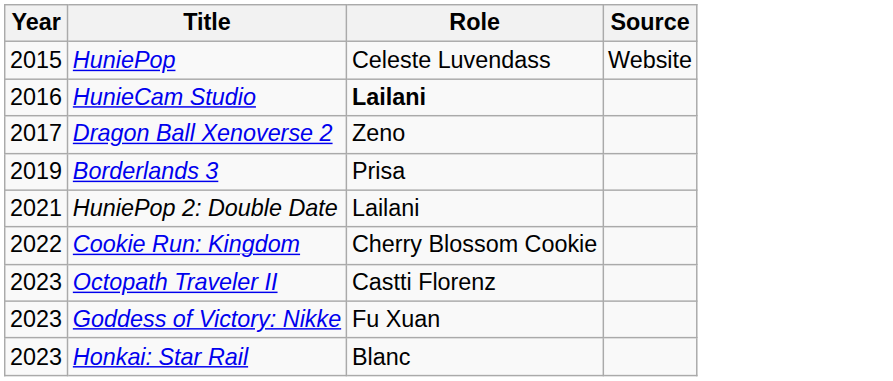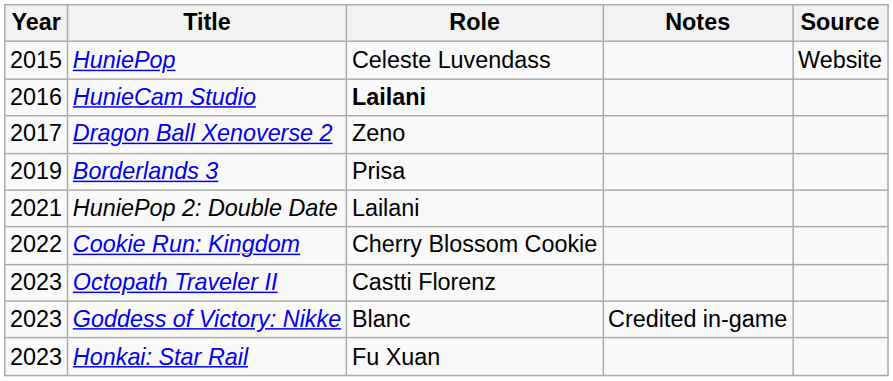+ column: Notes | Credited in-game
Goddess of Victory: Nikke | Role: Fu Xuan -> Blanc
Honkai: Star Rail | Role: Blanc -> Fu Xuan
